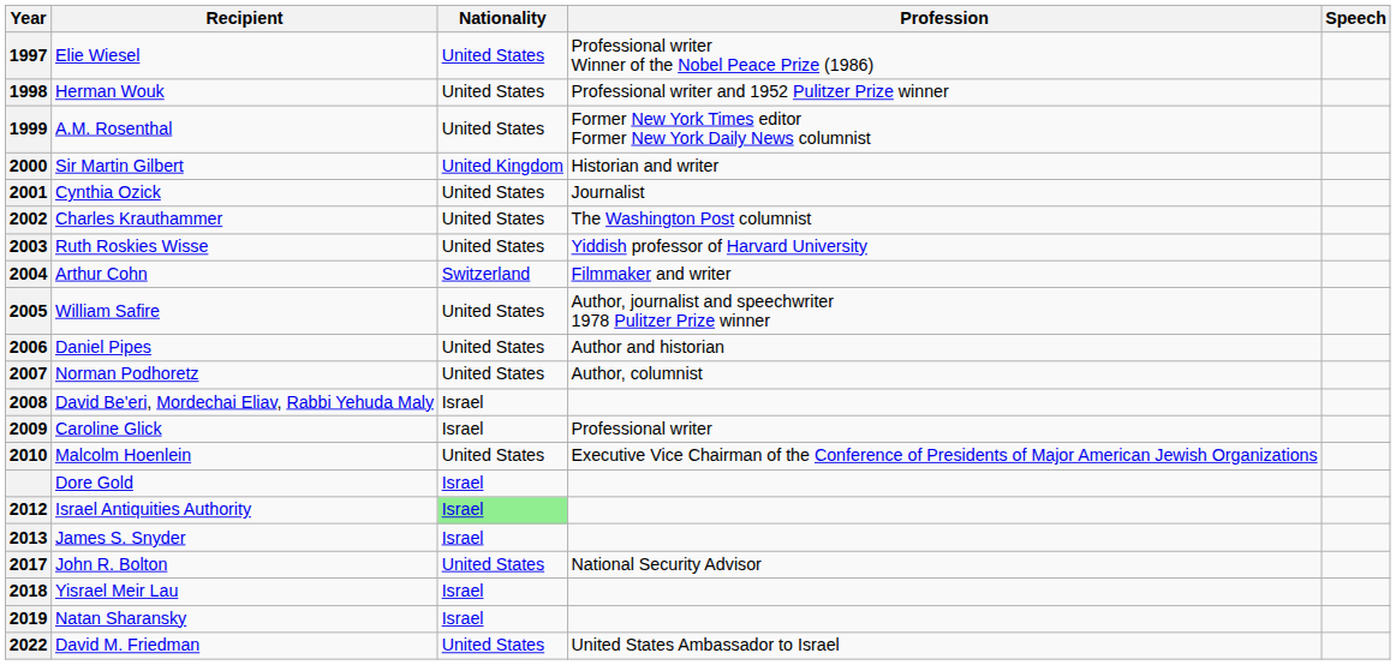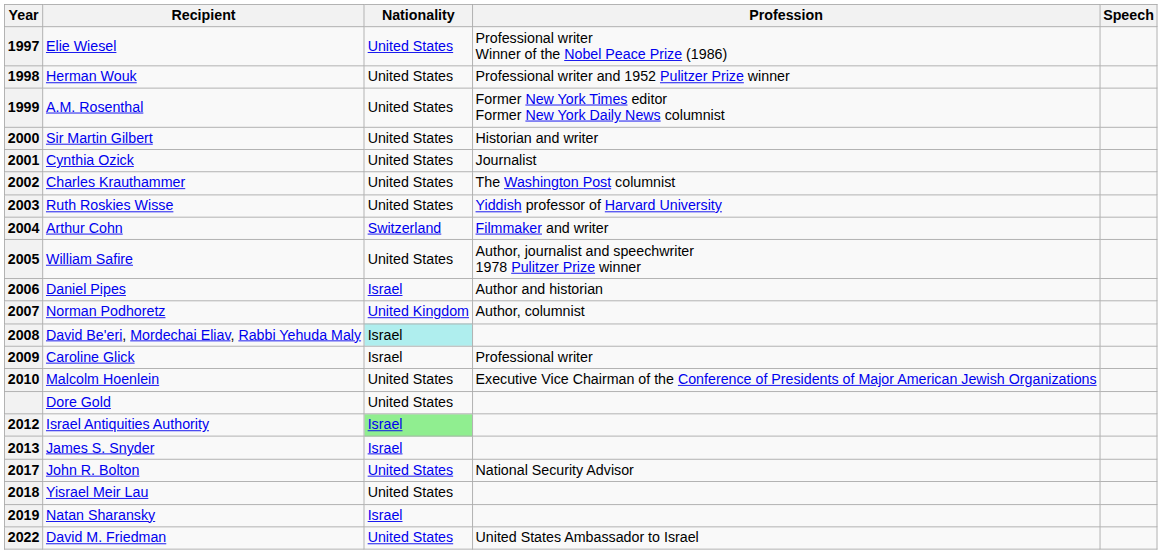Sir Martin Gilbert | Nationality: United Kingdom -> United States
Daniel Pipes | Nationality: United States -> Israel
Norman Podhoretz | Nationality: United States -> United Kingdom
David Be'eri, Mordechai Eliav, Rabbi Yehuda Maly | Nationality: no background -> paleturquoise background
Dore Gold | Nationality: Israel -> United States
Yisrael Meir Lau | Nationality: Israel -> United States
